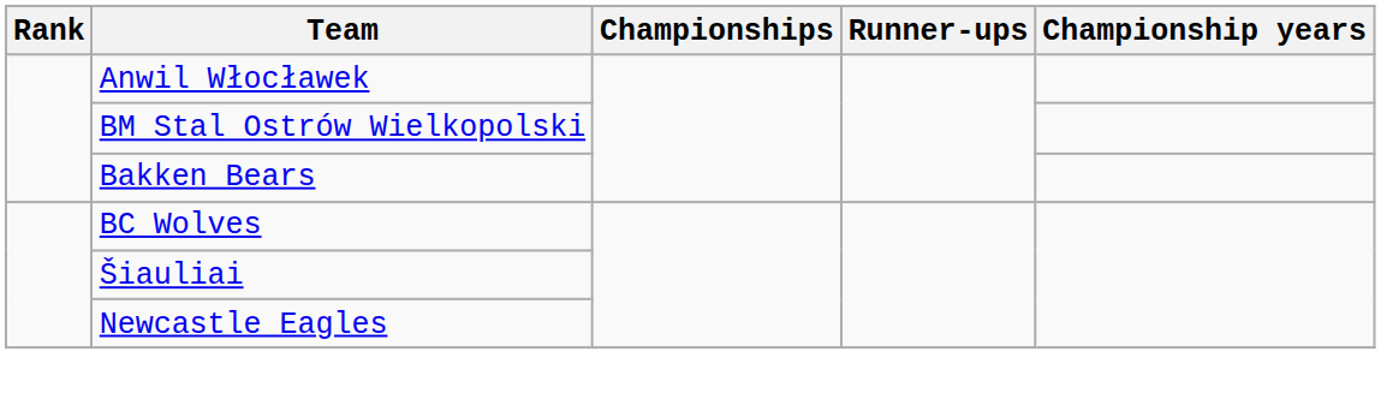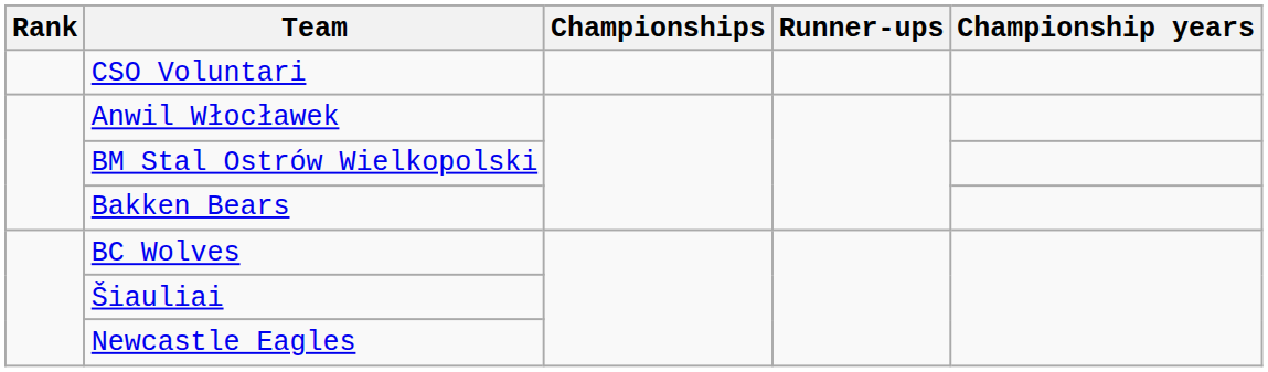+ row: CSO Voluntari
